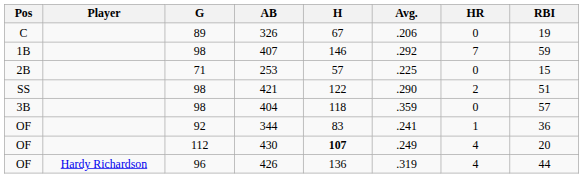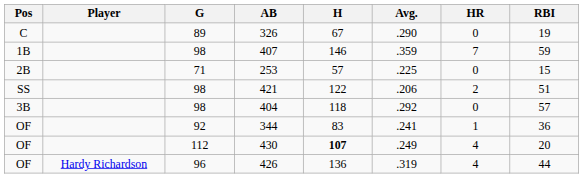326 | Avg.: .206 -> .290
407 | Avg.: .292 -> .359
421 | Avg.: .290 -> .206
404 | Avg.: .359 -> .292
